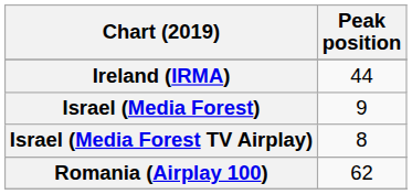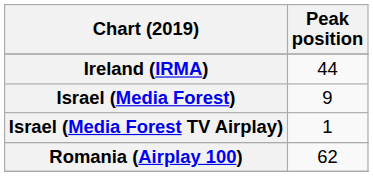Israel (Media Forest TV Airplay) | Peak position: 8 -> 1
